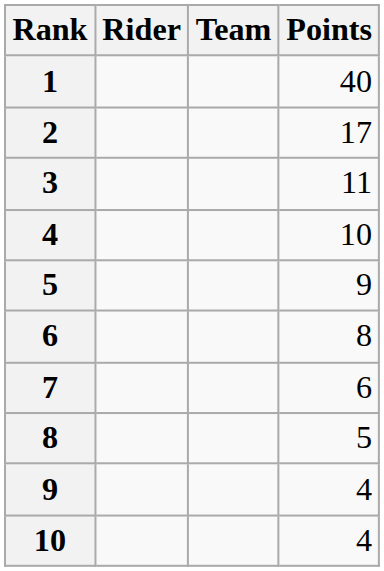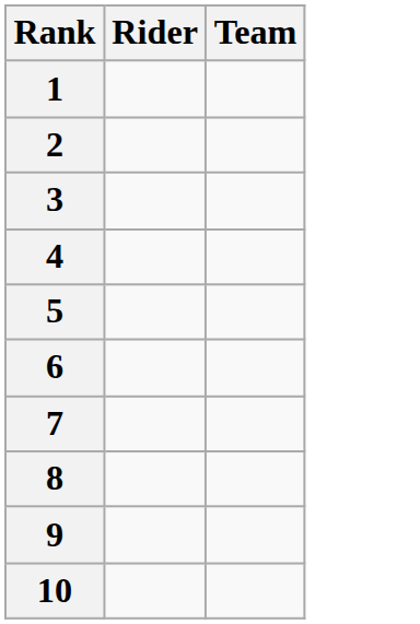- column: Points | 40 | 17 | 11 | 10 | 9 | 8 | 6 | 5 | 4 | 4
